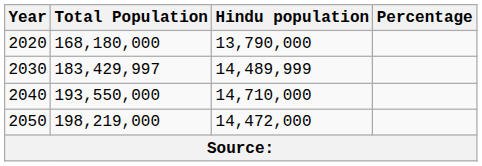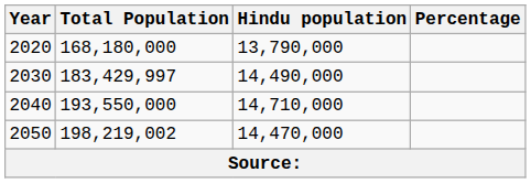2030 | Hindu population: 14,489,999 -> 14,490,000
2050 | Total Population: 198,219,000 -> 198,219,002
2050 | Hindu population: 14,472,000 -> 14,470,000
